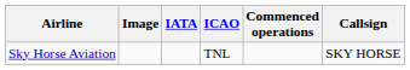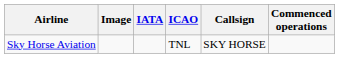columns swapped: Callsign <-> Commenced operations
